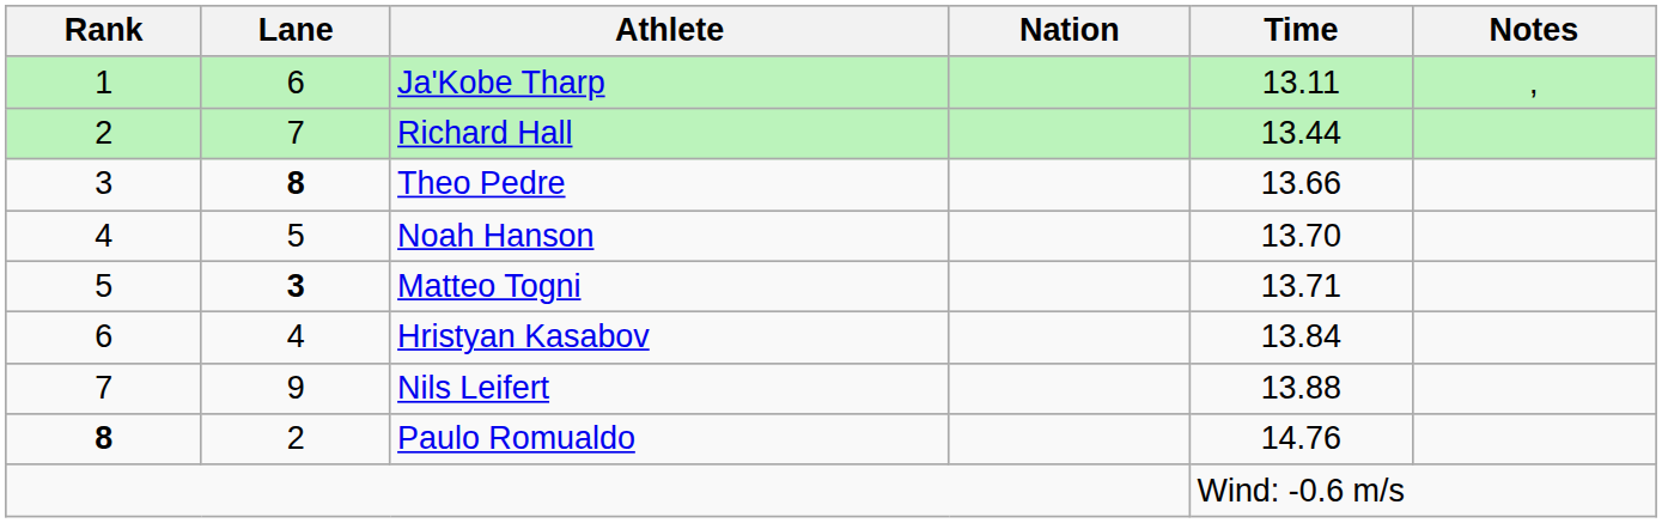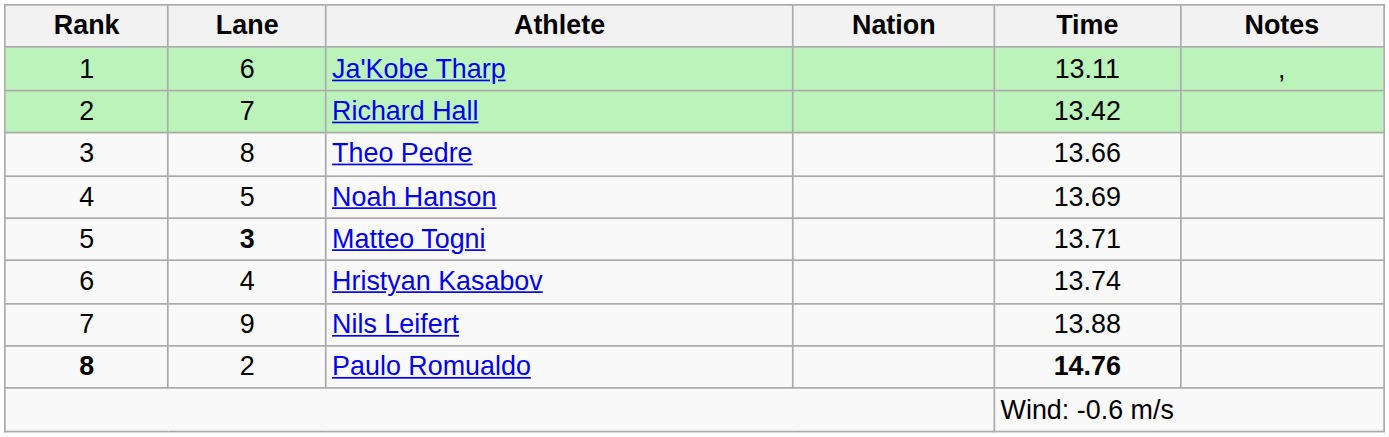Richard Hall | Time: 13.44 -> 13.42
Theo Pedre | Lane: bold -> normal
Noah Hanson | Time: 13.70 -> 13.69
Hristyan Kasabov | Time: 13.84 -> 13.74
Paulo Romualdo | Time: normal -> bold
